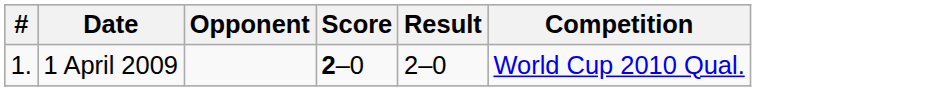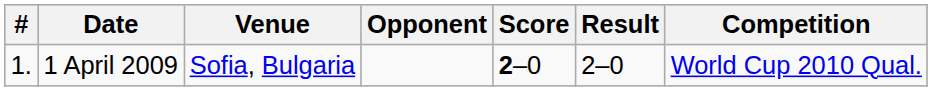+ column: Venue | Sofia, Bulgaria
